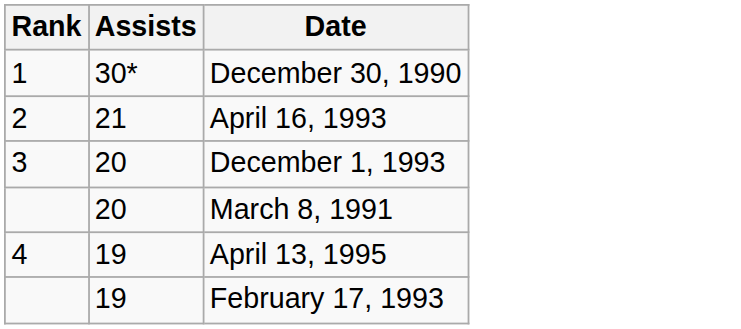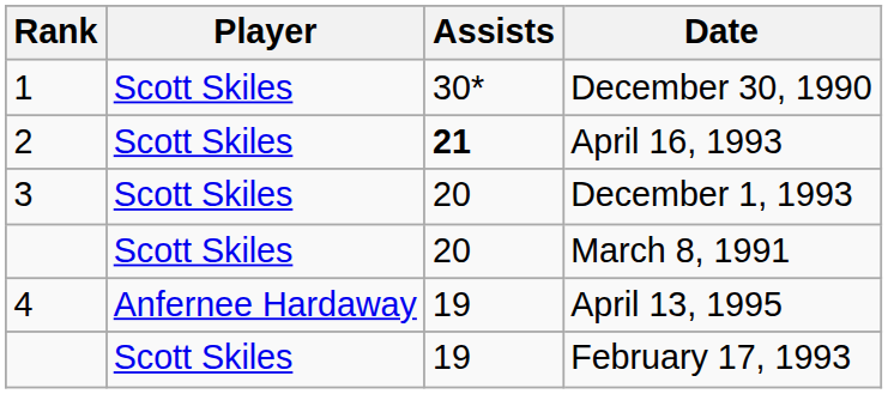+ column: Player | Scott Skiles | Scott Skiles | Scott Skiles | Scott Skiles | Anfernee Hardaway | Scott Skiles
April 16, 1993 | Assists: normal -> bold
